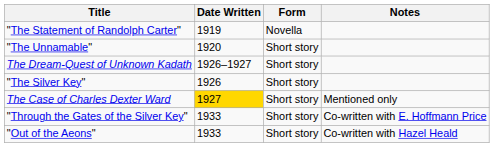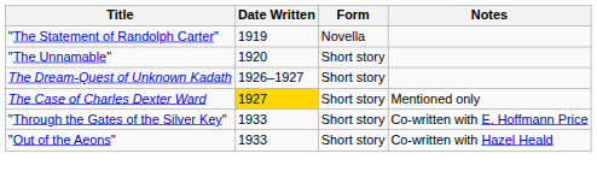- row: "The Silver Key" | 1926 | Short story
